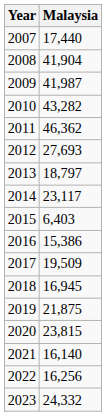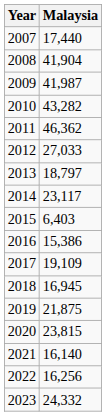2012 | Malaysia: 27,693 -> 27,033
2017 | Malaysia: 19,509 -> 19,109
